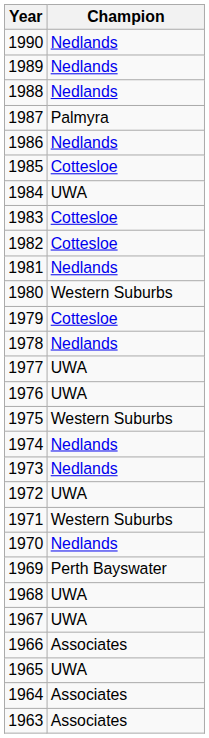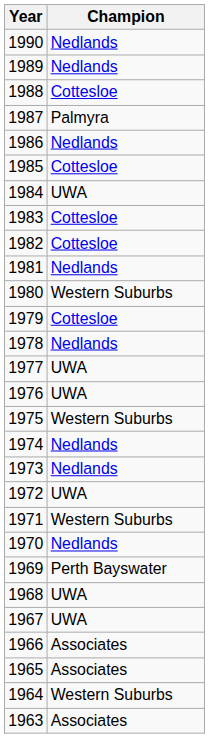1988 | Champion: Nedlands -> Cottesloe
1965 | Champion: UWA -> Associates
1964 | Champion: Associates -> Western Suburbs
